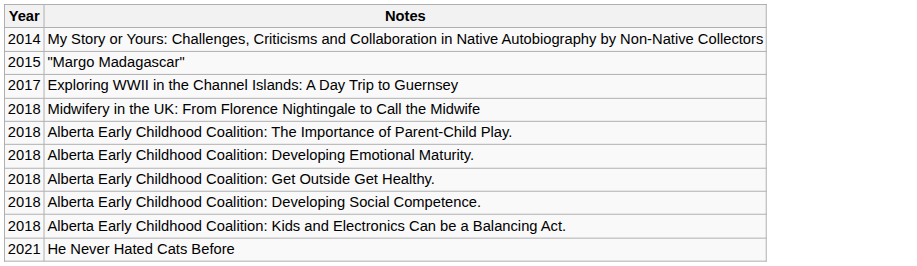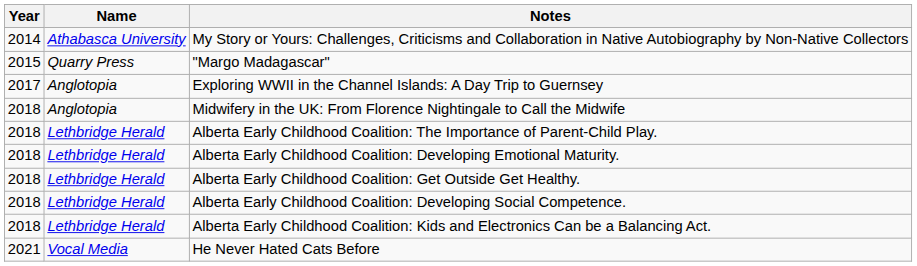+ column: Name | Athabasca University | Quarry Press | Anglotopia | Anglotopia | Lethbridge Herald | Lethbridge Herald | Lethbridge Herald | Lethbridge Herald | Lethbridge Herald | Vocal Media
